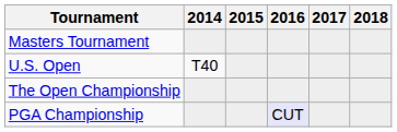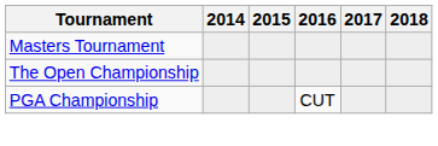- row: U.S. Open | T40
PGA Championship | 2016: lavender background -> no background
